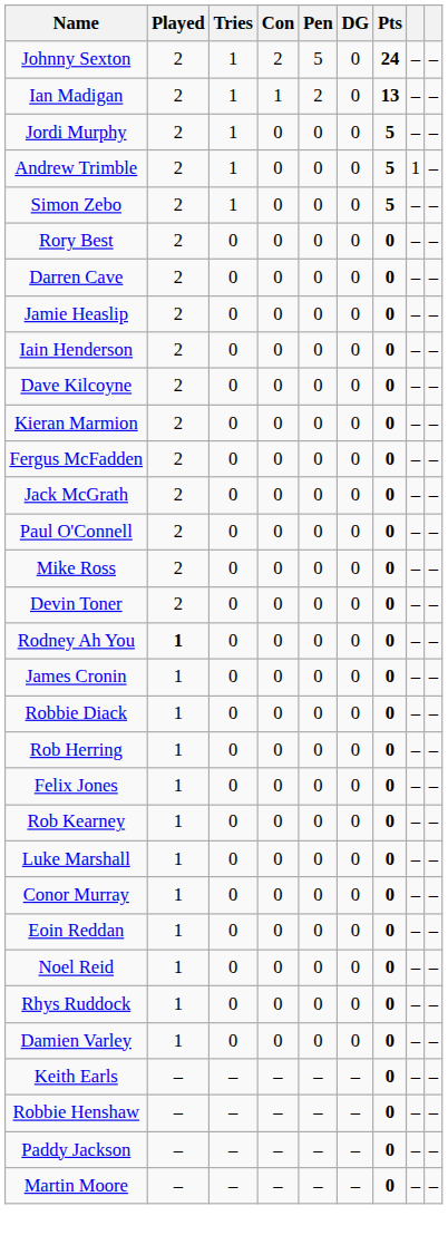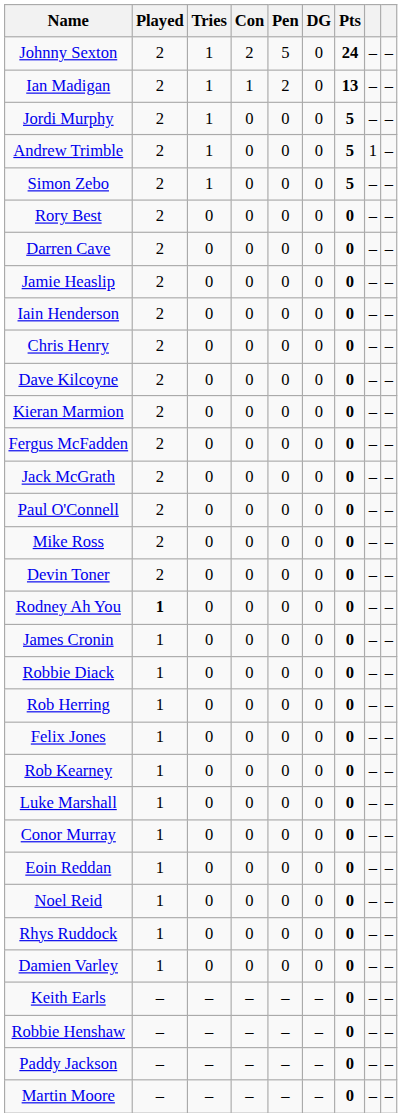+ row: Chris Henry | 2 | 0 | 0 | 0 | 0 | 0 | – | –
